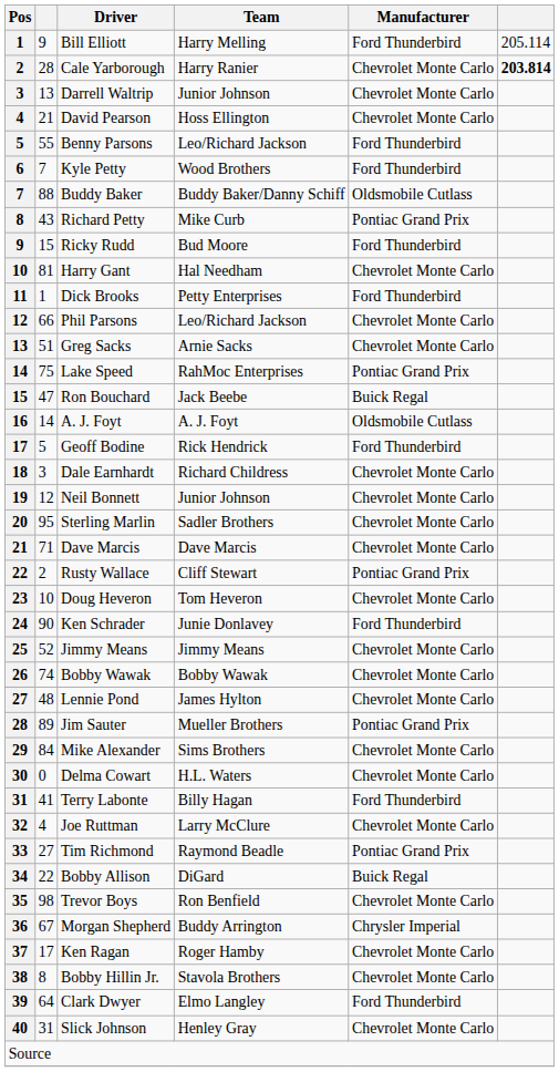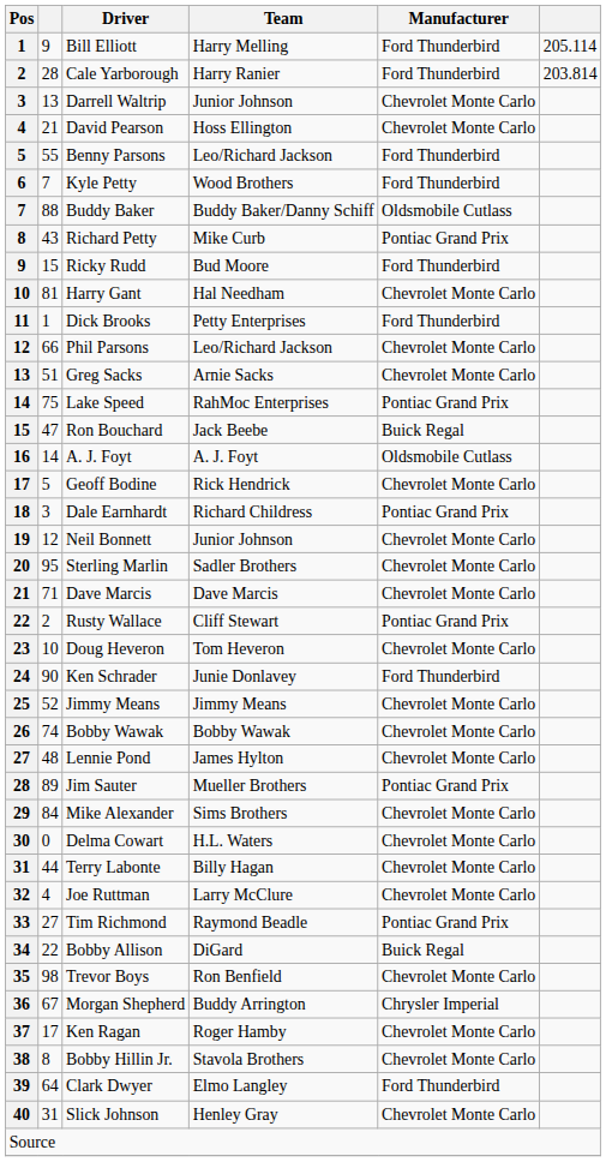Cale Yarborough | Manufacturer: Chevrolet Monte Carlo -> Ford Thunderbird
Cale Yarborough | column 6: bold -> normal
Geoff Bodine | Manufacturer: Ford Thunderbird -> Chevrolet Monte Carlo
Dale Earnhardt | Manufacturer: Chevrolet Monte Carlo -> Pontiac Grand Prix
Terry Labonte | column 2: 41 -> 44
Terry Labonte | Manufacturer: Ford Thunderbird -> Chevrolet Monte Carlo
